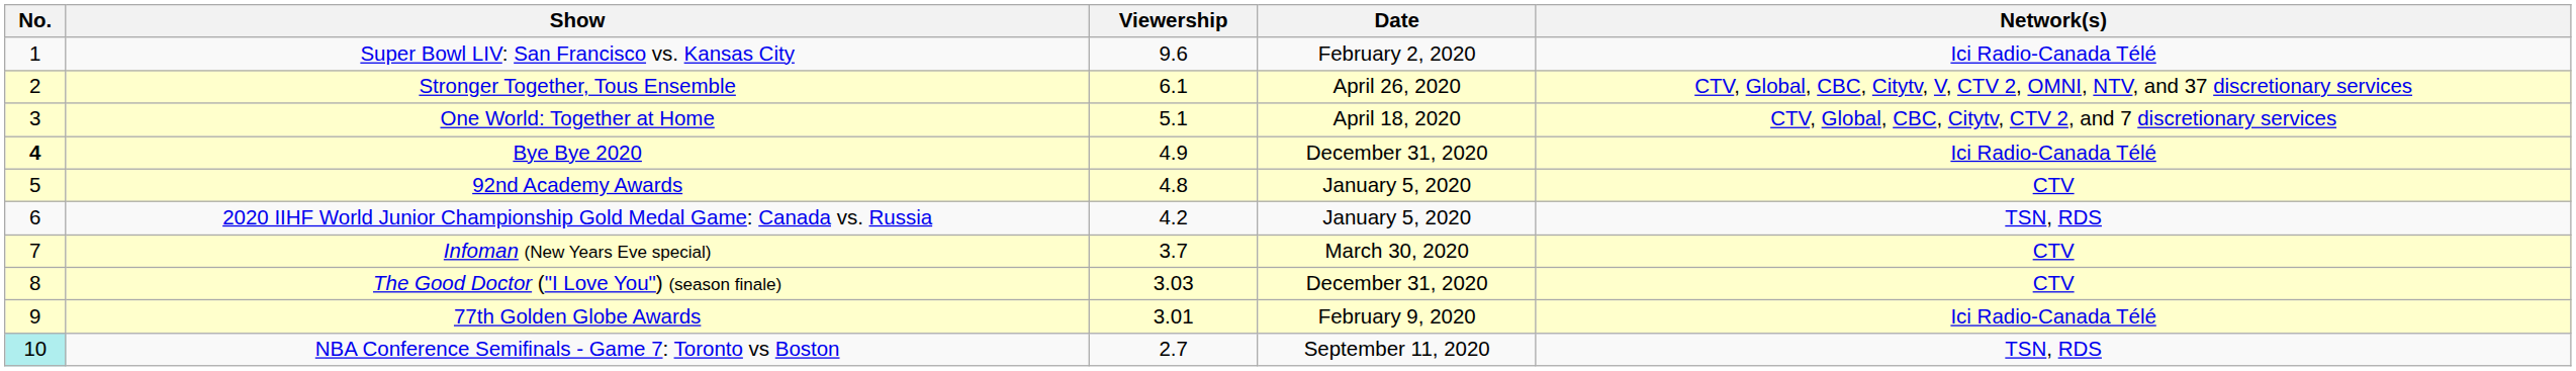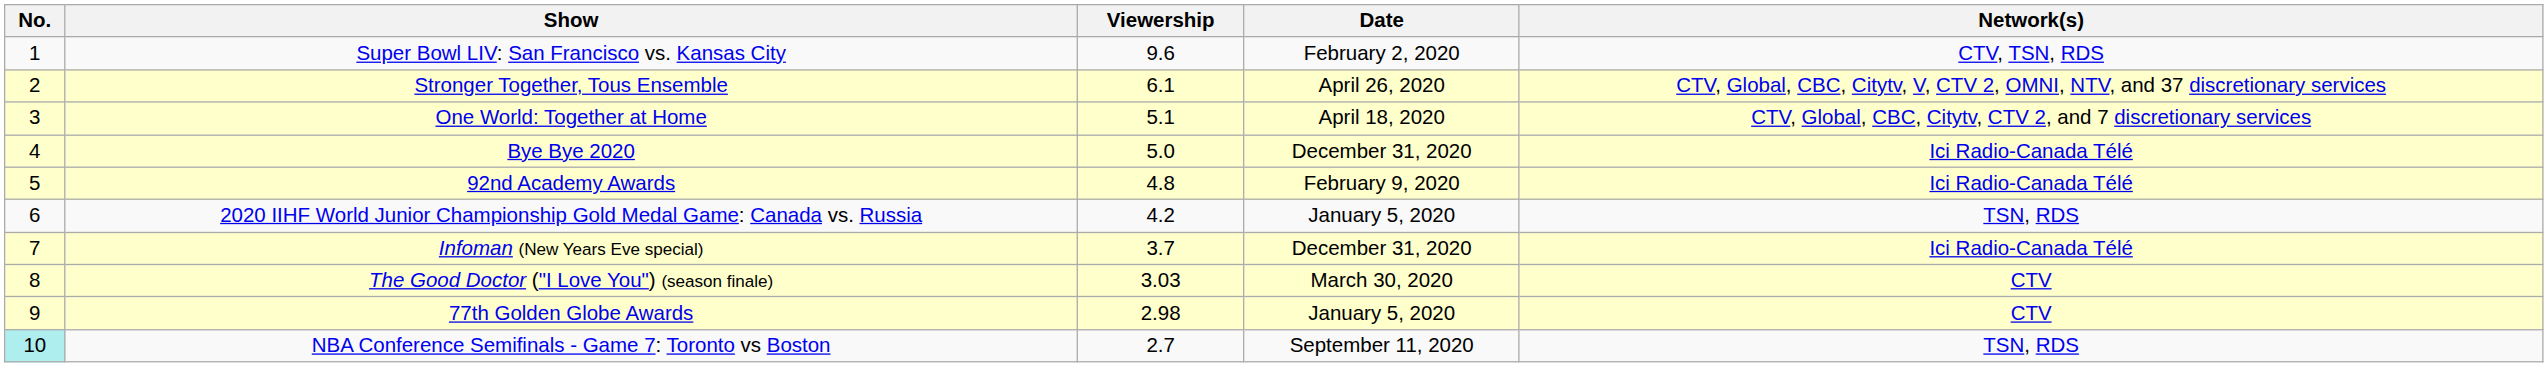Super Bowl LIV: San Francisco vs. Kansas City | Network(s): Ici Radio-Canada Télé -> CTV, TSN, RDS
Bye Bye 2020 | No.: bold -> normal
Bye Bye 2020 | Viewership: 4.9 -> 5.0
92nd Academy Awards | Date: January 5, 2020 -> February 9, 2020
92nd Academy Awards | Network(s): CTV -> Ici Radio-Canada Télé
Infoman (New Years Eve special) | Date: March 30, 2020 -> December 31, 2020
Infoman (New Years Eve special) | Network(s): CTV -> Ici Radio-Canada Télé
The Good Doctor ("I Love You") (season finale) | Date: December 31, 2020 -> March 30, 2020
77th Golden Globe Awards | Viewership: 3.01 -> 2.98
77th Golden Globe Awards | Date: February 9, 2020 -> January 5, 2020
77th Golden Globe Awards | Network(s): Ici Radio-Canada Télé -> CTV
